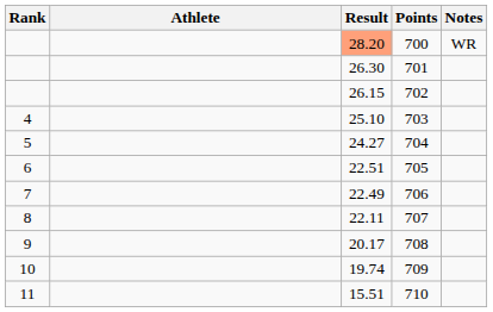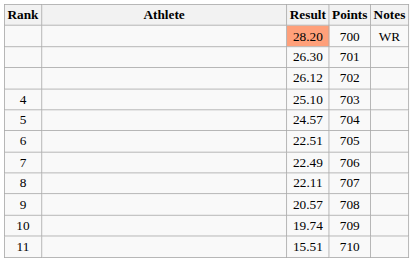702 | Result: 26.15 -> 26.12
704 | Result: 24.27 -> 24.57
708 | Result: 20.17 -> 20.57
